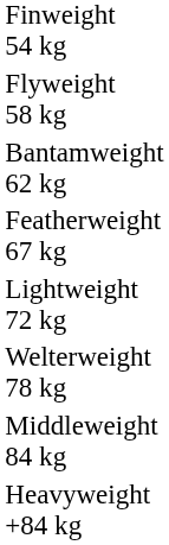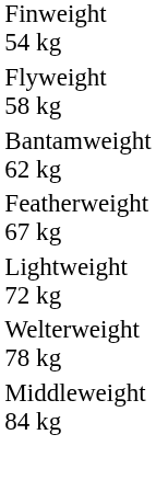- row: Heavyweight +84 kg
